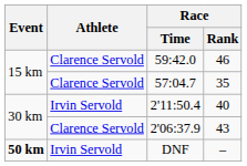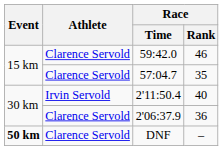2'06:37.9 | Race / Rank: 43 -> 36
DNF | Athlete: Irvin Servold -> Clarence Servold
